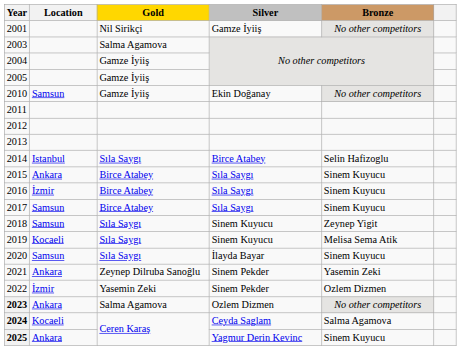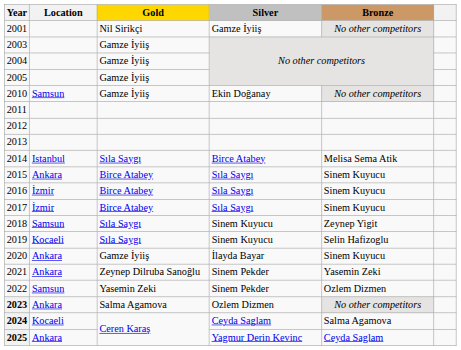2003 | Gold: Salma Agamova -> Gamze İyiiş
2014 | Bronze: Selin Hafizoglu -> Melisa Sema Atik
2017 | Location: Samsun -> İzmir
2019 | Bronze: Melisa Sema Atik -> Selin Hafizoglu
2020 | Location: Samsun -> Ankara
2020 | Gold: Sıla Saygı -> Gamze İyiiş
2022 | Location: İzmir -> Samsun
2025 | Bronze: Sinem Kuyucu -> Ceyda Saglam
